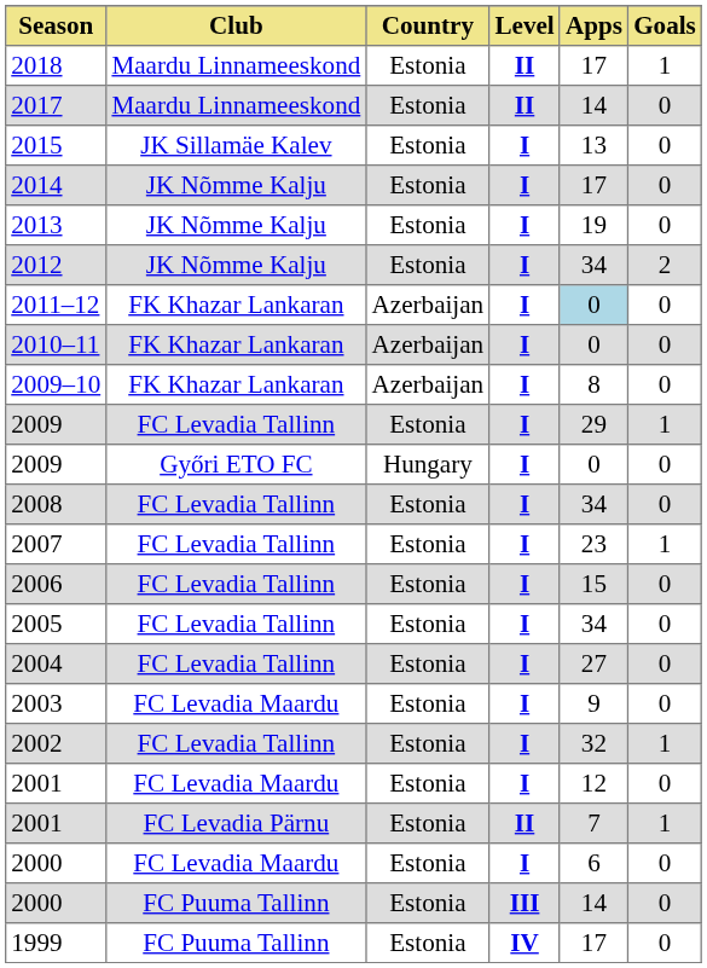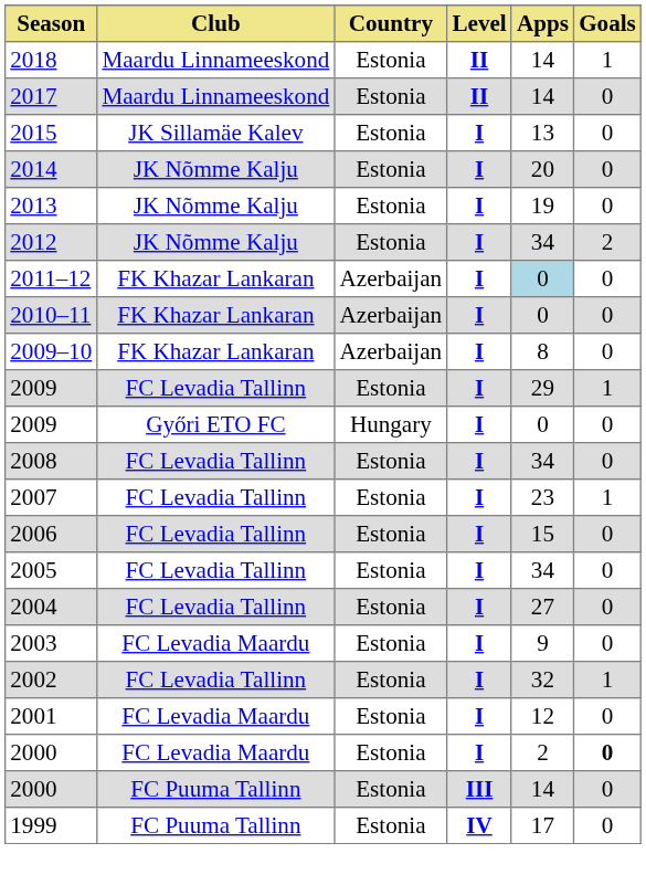2018 | Apps: 17 -> 14
2014 | Apps: 17 -> 20
- row: 2001 | FC Levadia Pärnu | Estonia | II | 7 | 1
2000 / FC Levadia Maardu | Apps: 6 -> 2
2000 / FC Levadia Maardu | Goals: normal -> bold
